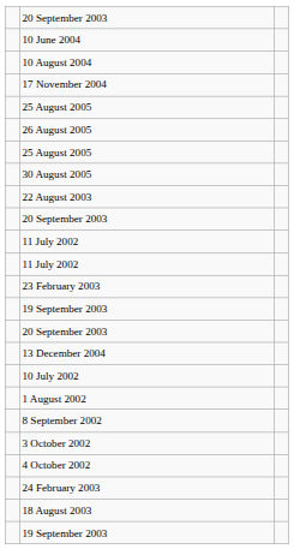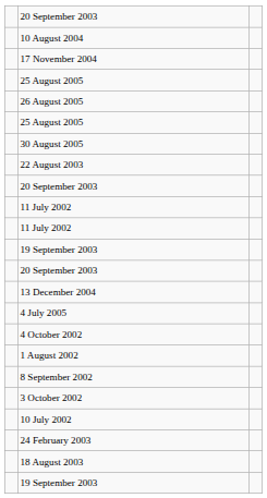- row: 10 June 2004
- row: 23 February 2003
+ row: 4 July 2005
rows swapped: 10 July 2002 <-> 4 October 2002
